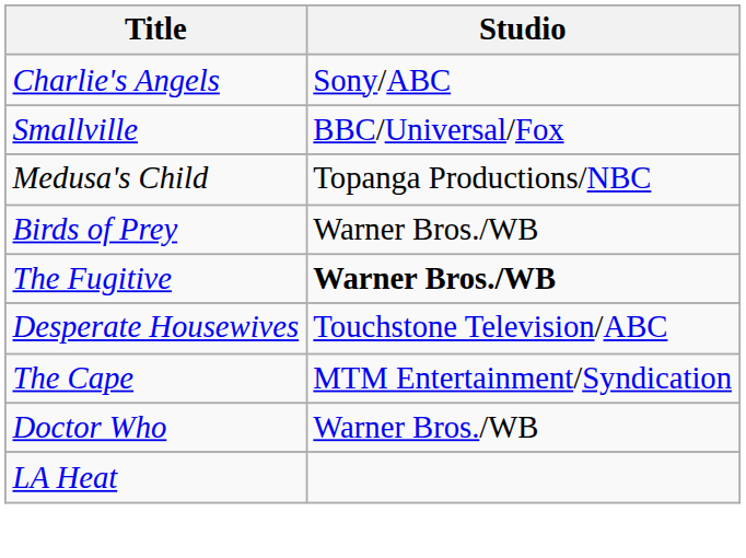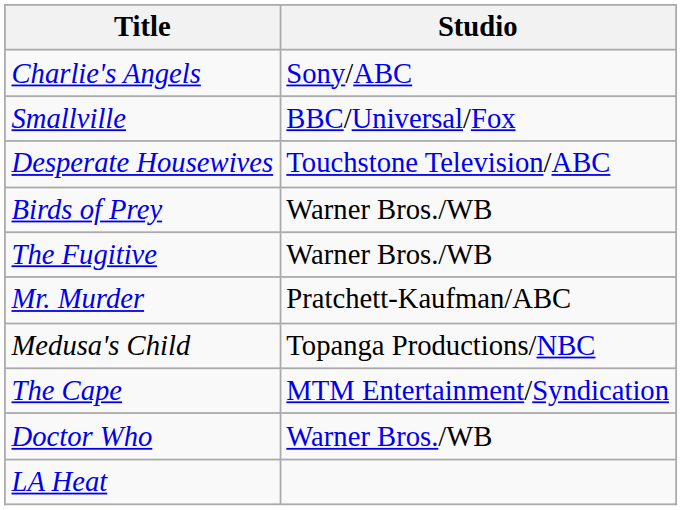rows swapped: Desperate Housewives <-> Medusa's Child
The Fugitive | Studio: bold -> normal
+ row: Mr. Murder | Pratchett-Kaufman/ABC
